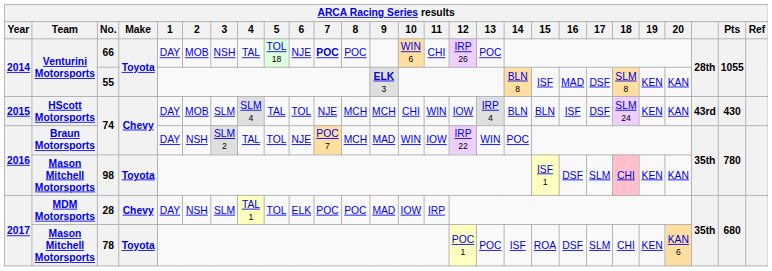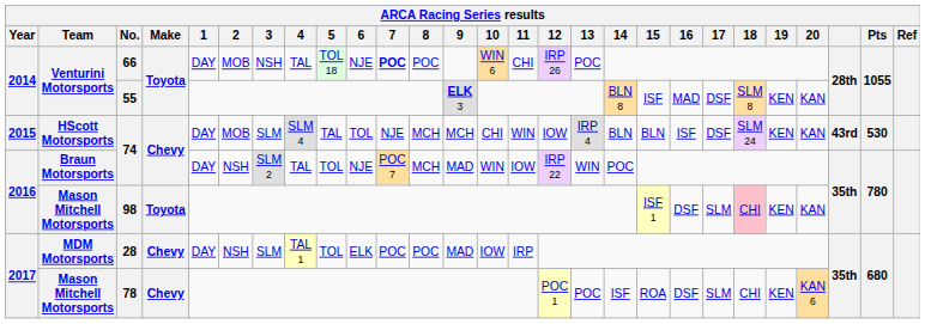HScott Motorsports / 74 | Pts: 430 -> 530
78 | Make: Toyota -> Chevy
